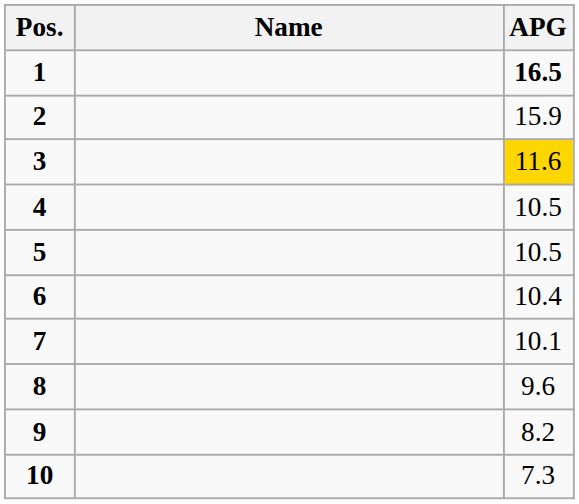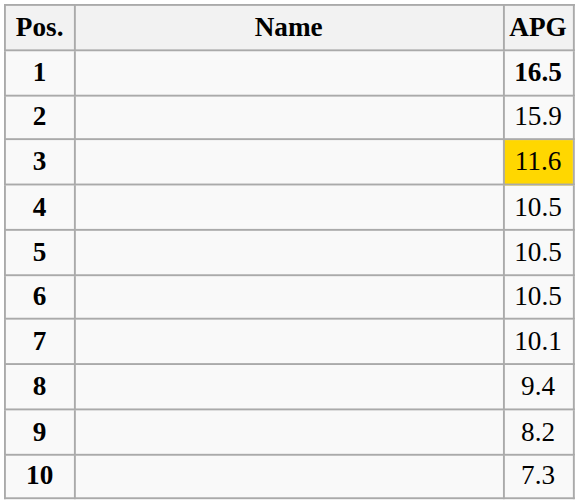6 | APG: 10.4 -> 10.5
8 | APG: 9.6 -> 9.4
